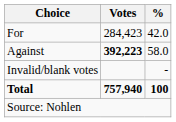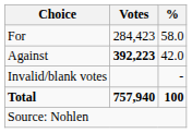For | %: 42.0 -> 58.0
Against | %: 58.0 -> 42.0
